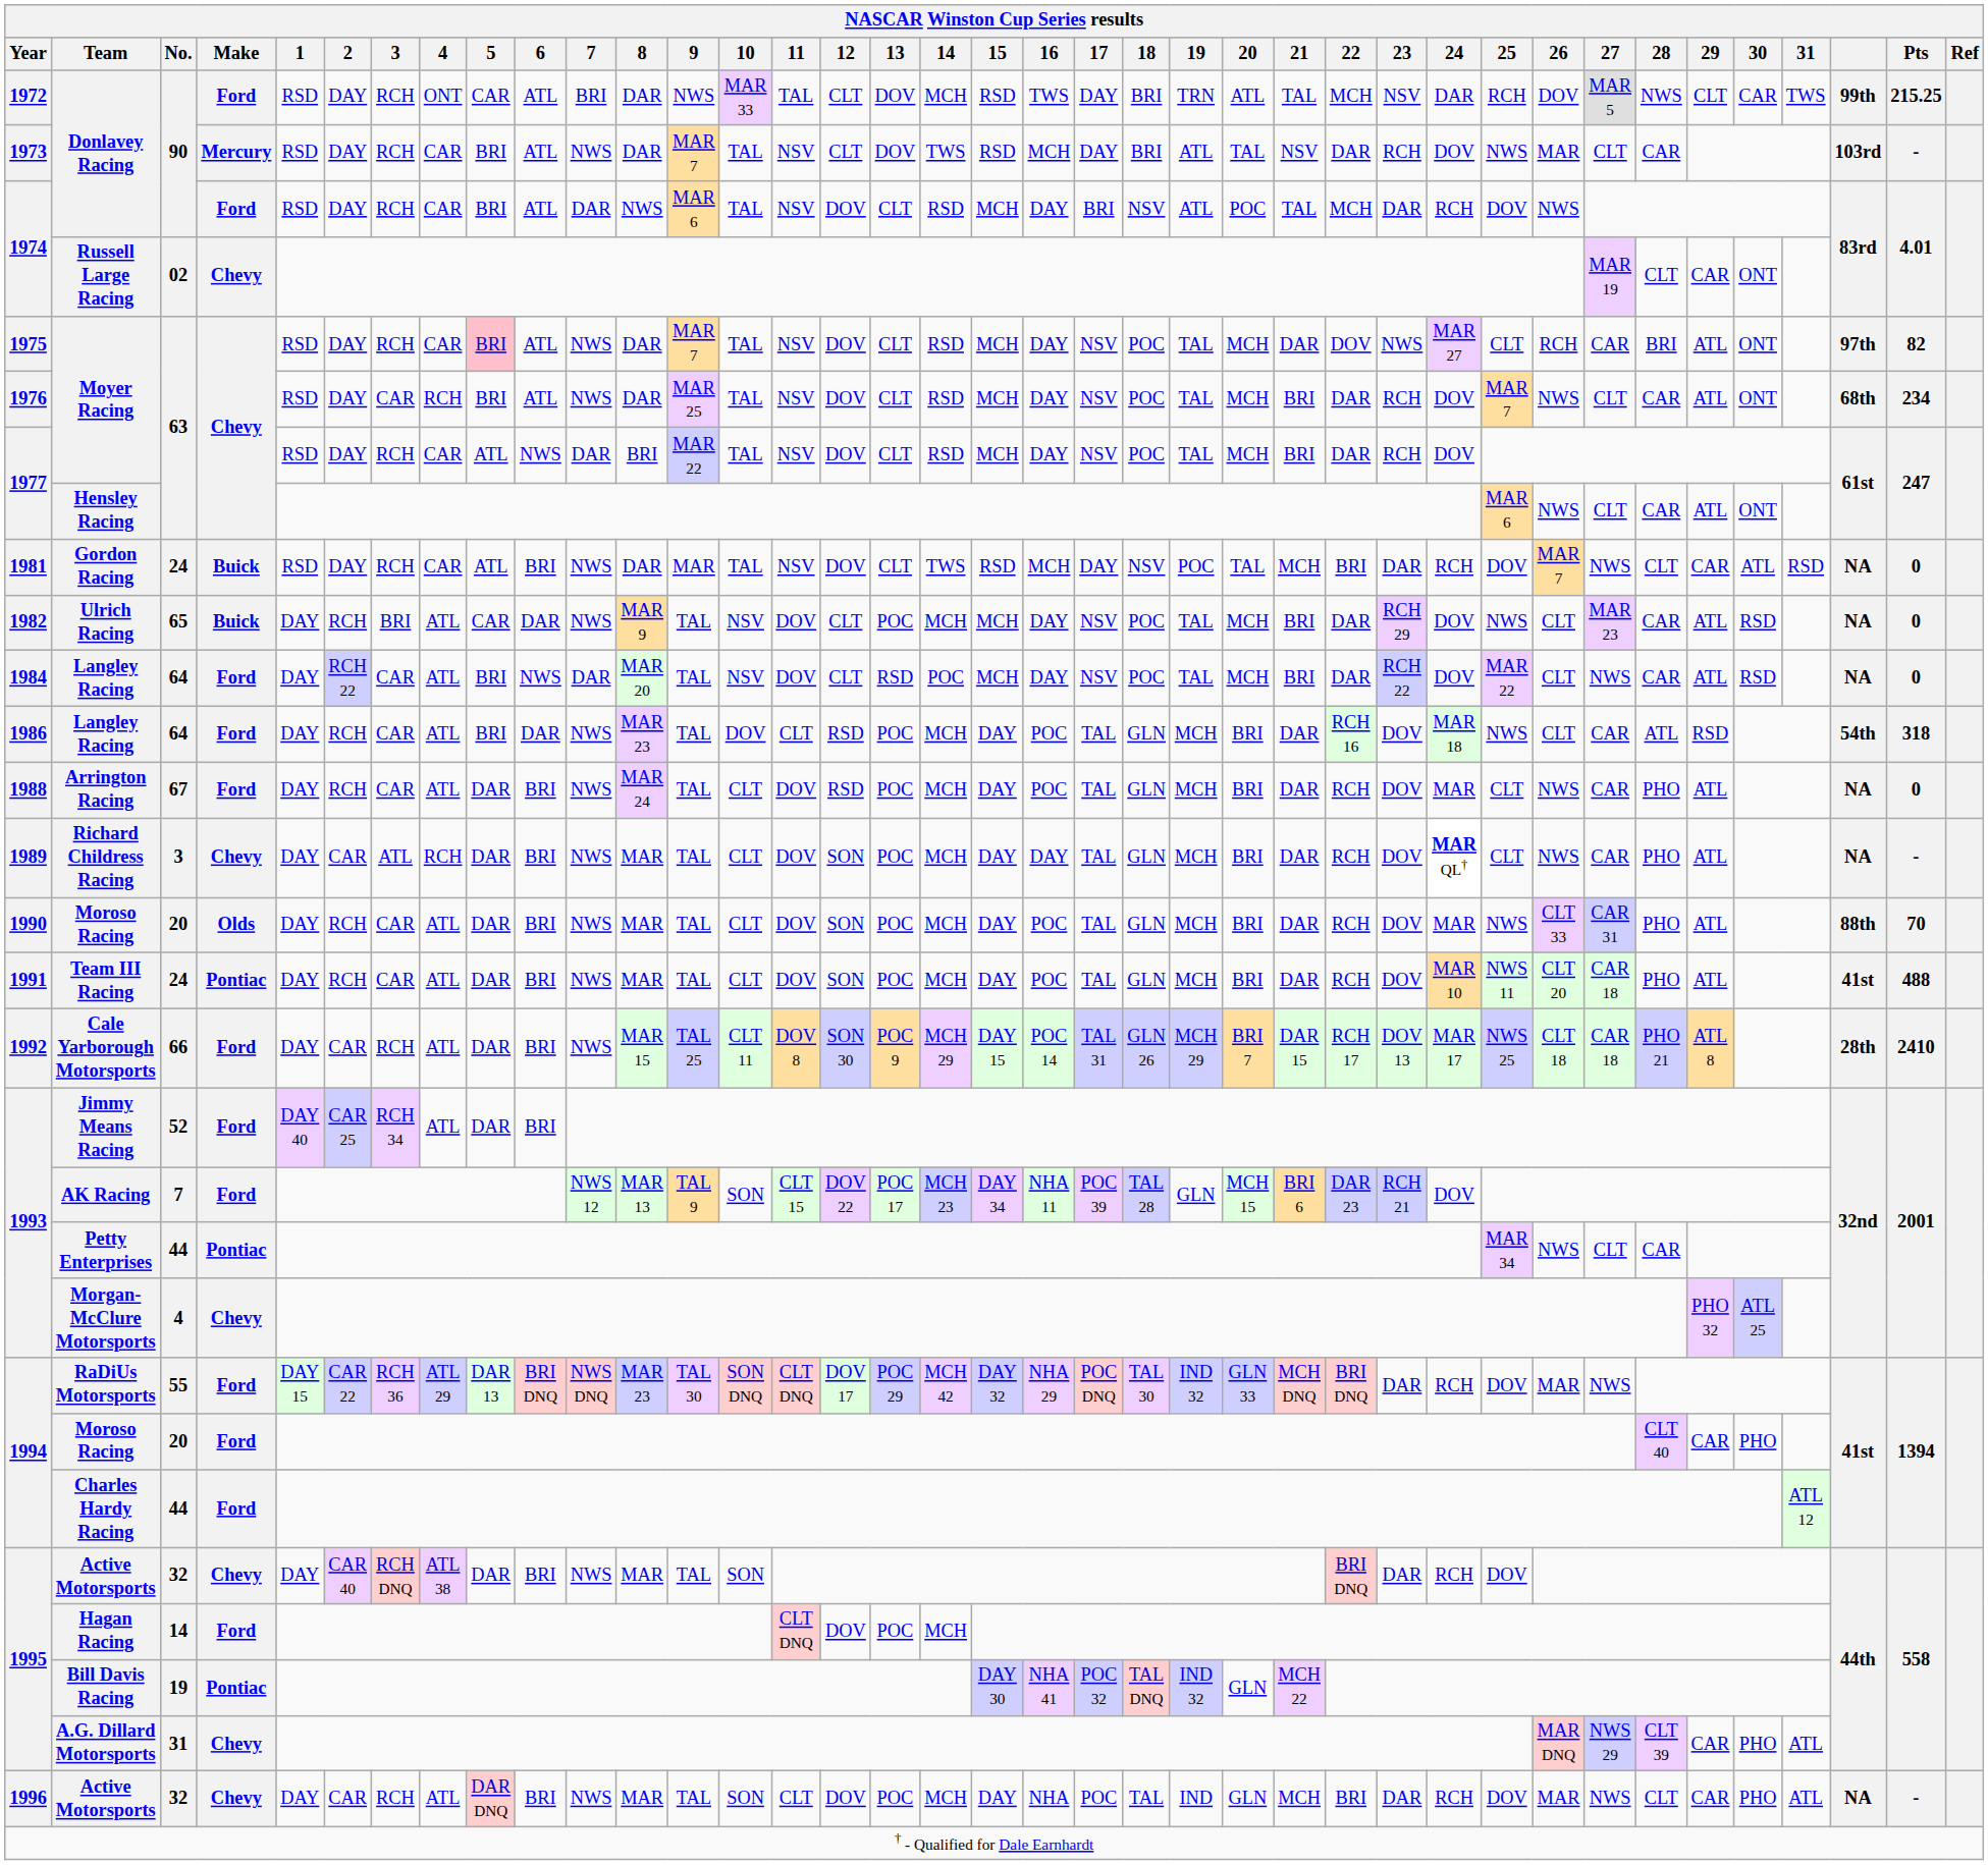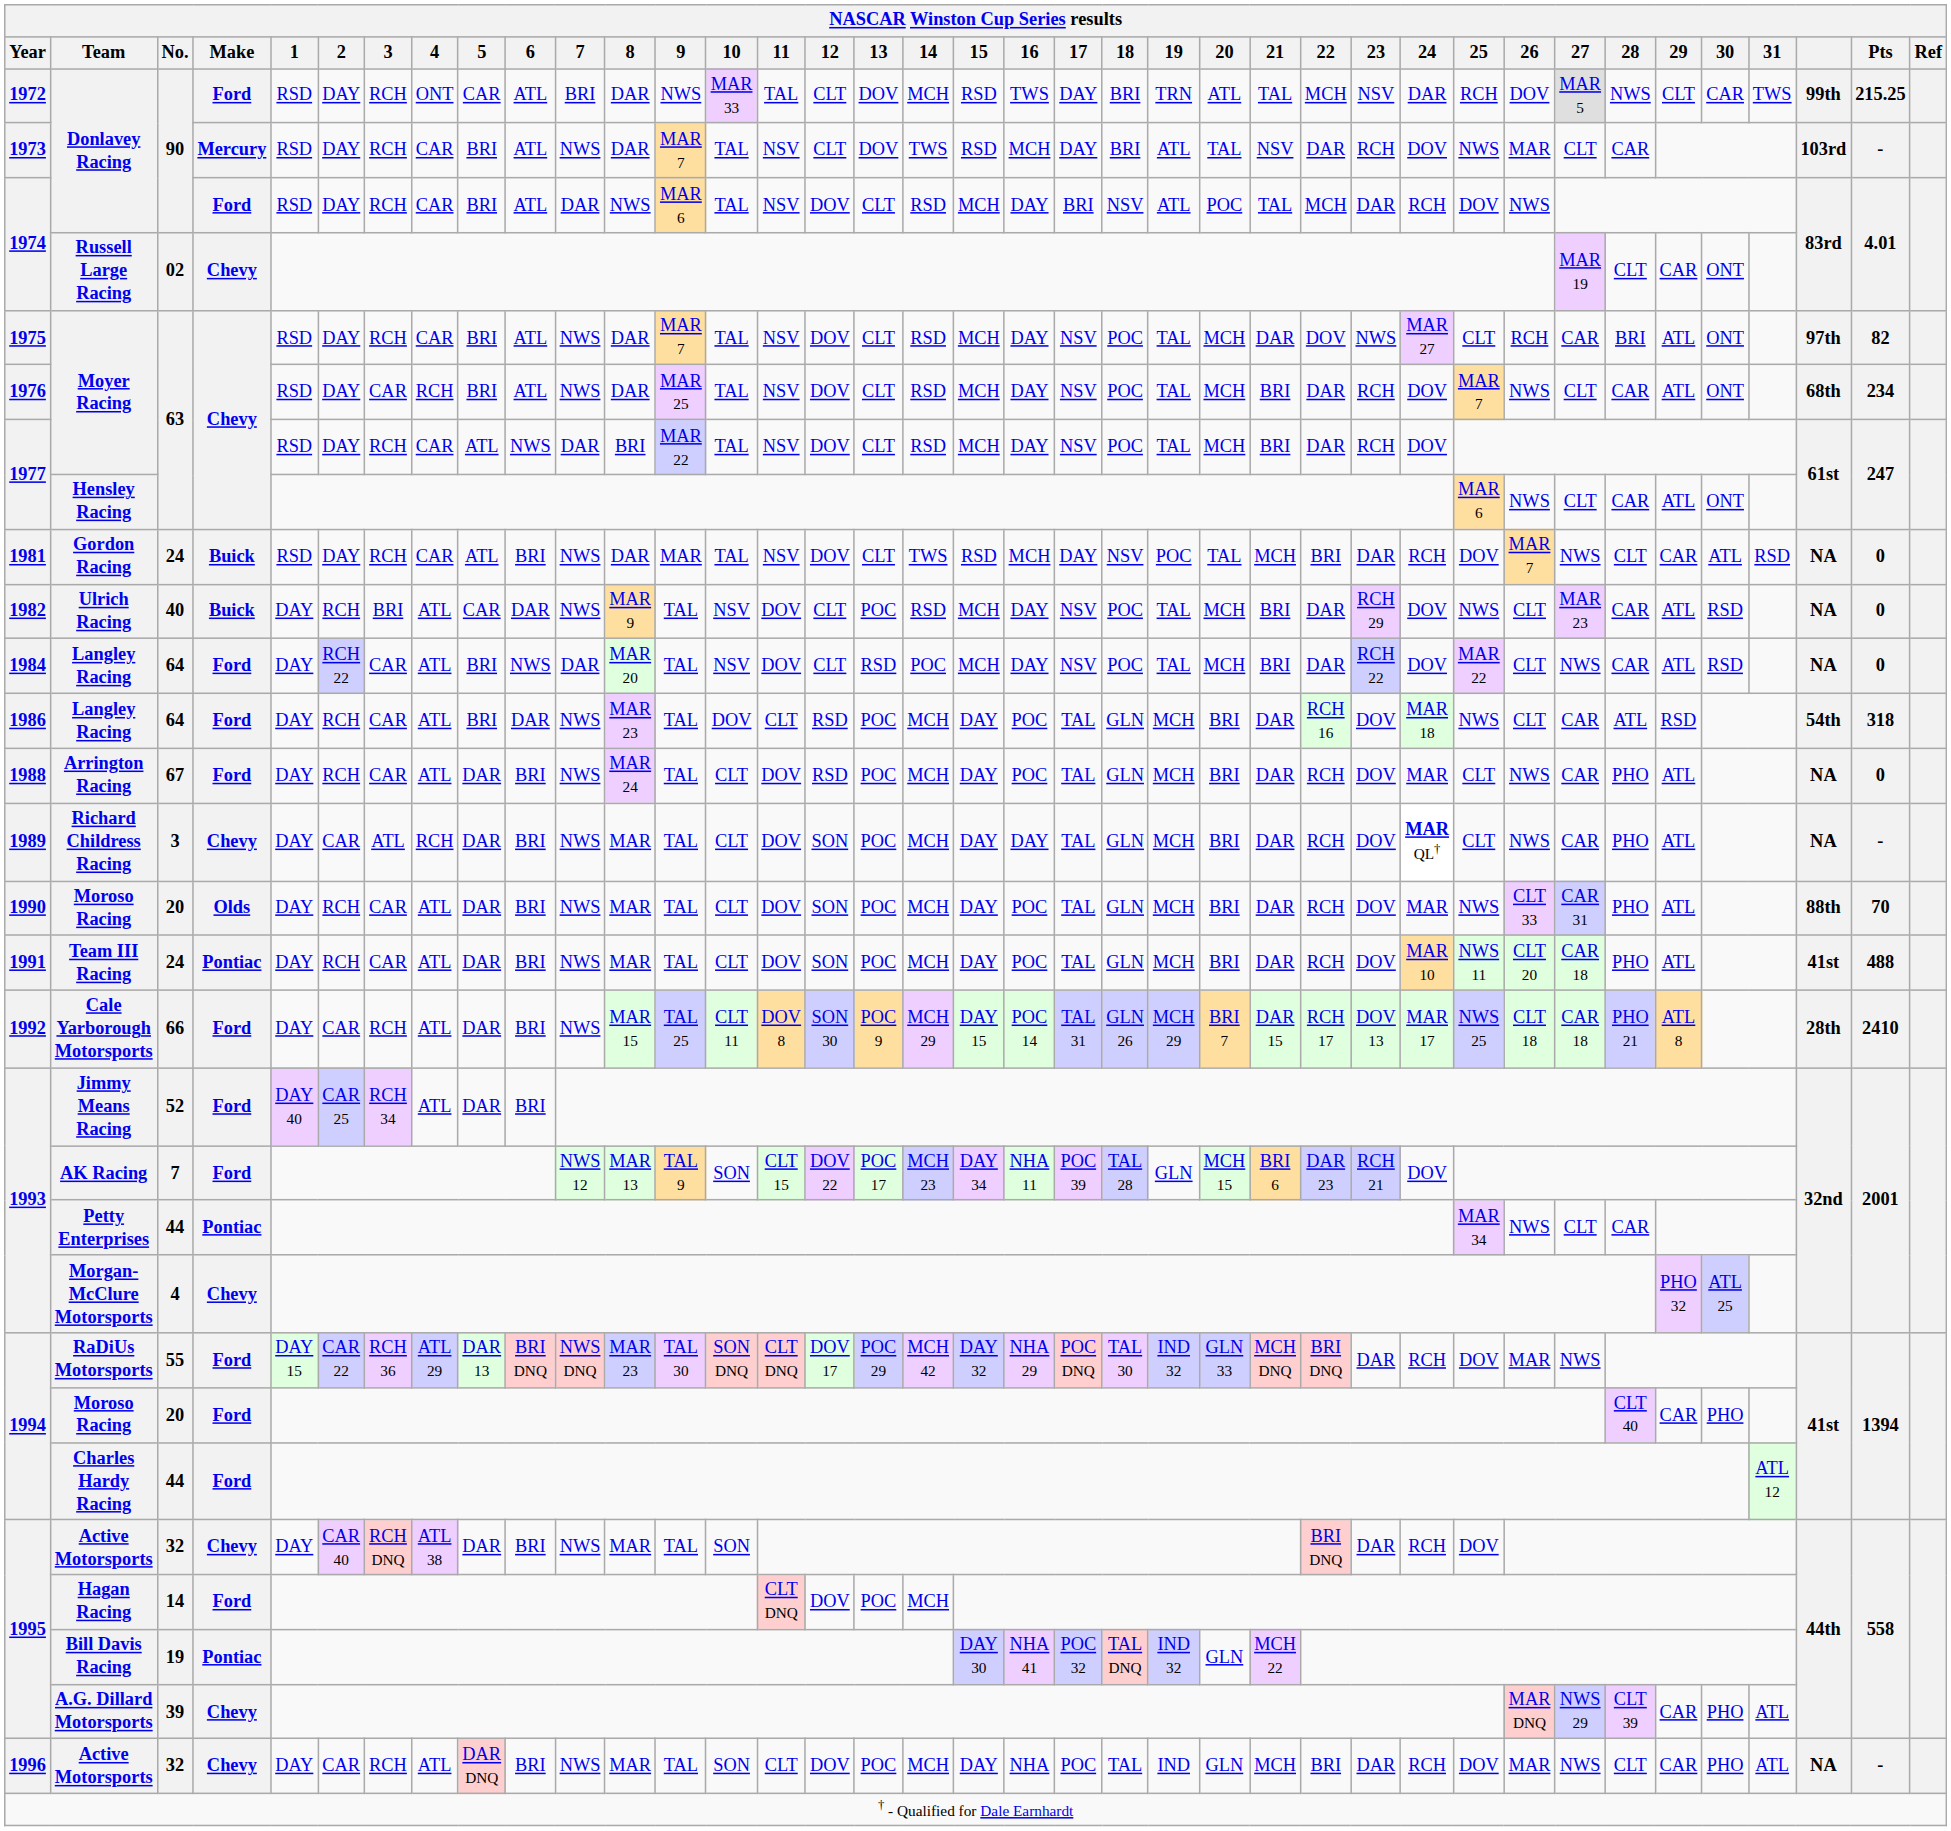1975 / Moyer Racing | 5: pink background -> no background
Ulrich Racing | No.: 65 -> 40
Ulrich Racing | 14: MCH -> RSD
A.G. Dillard Motorsports | No.: 31 -> 39
